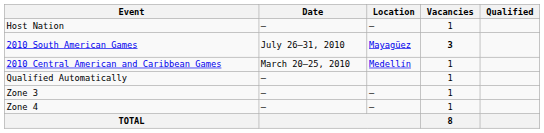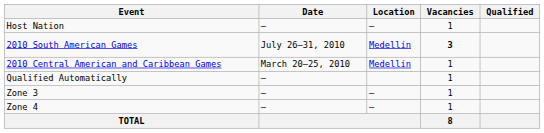2010 South American Games | Location: Mayagüez -> Medellín
